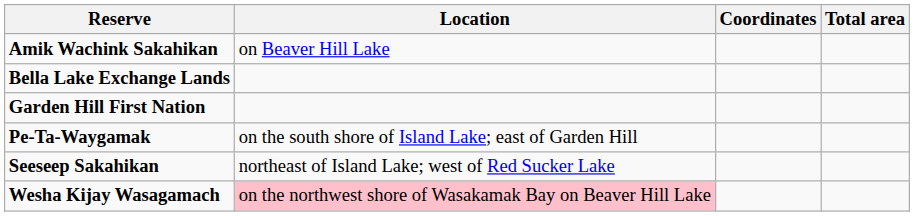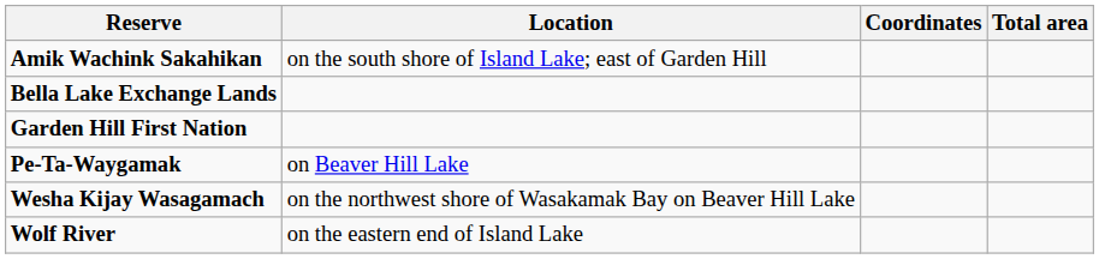Amik Wachink Sakahikan | Location: on Beaver Hill Lake -> on the south shore of Island Lake; east of Garden Hill
Pe-Ta-Waygamak | Location: on the south shore of Island Lake; east of Garden Hill -> on Beaver Hill Lake
- row: Seeseep Sakahikan | northeast of Island Lake; west of Red Sucker Lake
Wesha Kijay Wasagamach | Location: pink background -> no background
+ row: Wolf River | on the eastern end of Island Lake
